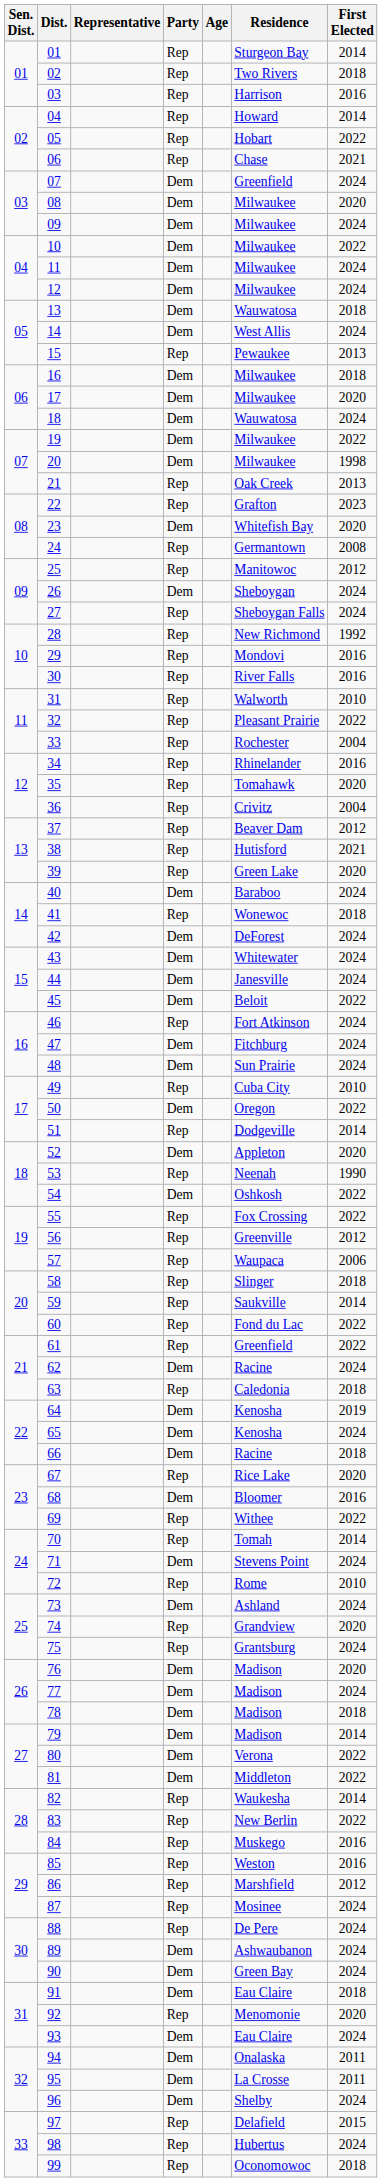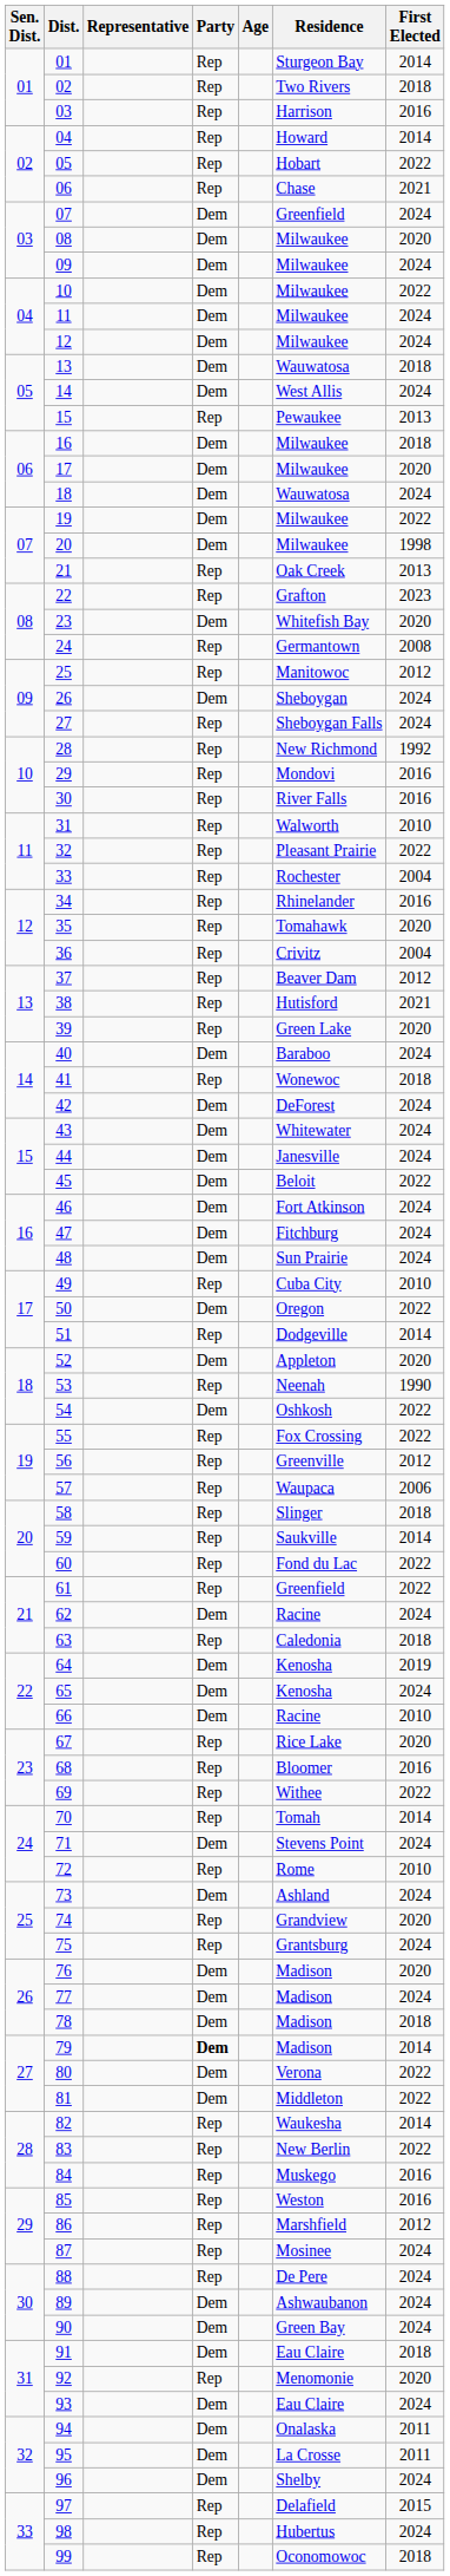46 | Party: Rep -> Dem
66 | First Elected: 2018 -> 2010
68 | Party: Dem -> Rep
79 | Party: normal -> bold
